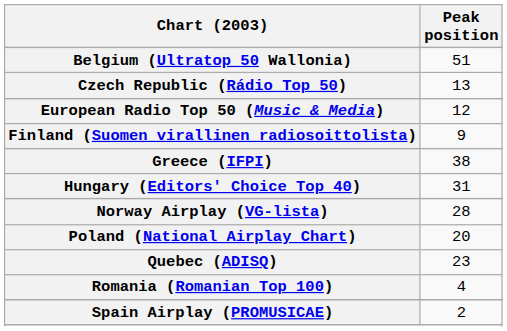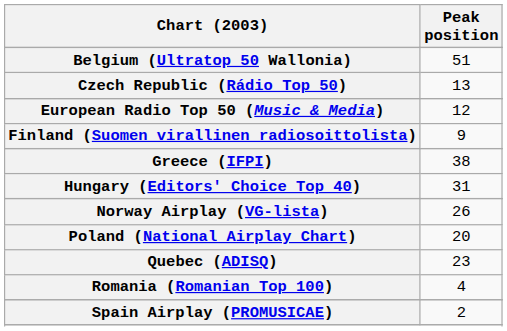Norway Airplay (VG-lista) | Peak position: 28 -> 26
